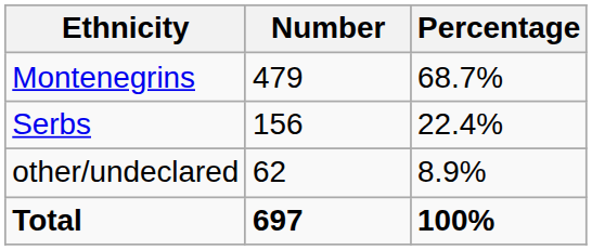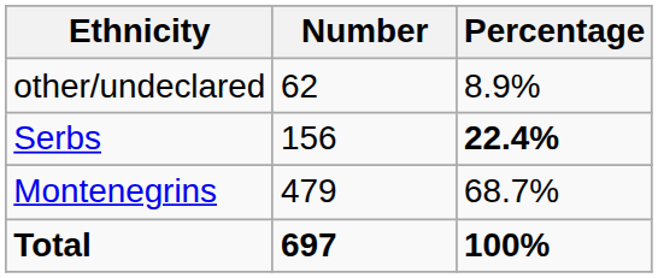rows swapped: Montenegrins <-> other/undeclared
Serbs | Percentage: normal -> bold
